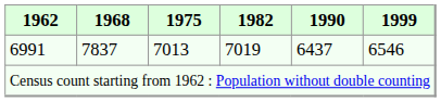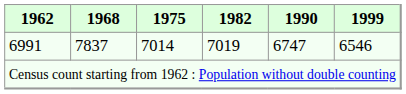6991 | 1975: 7013 -> 7014
6991 | 1990: 6437 -> 6747
